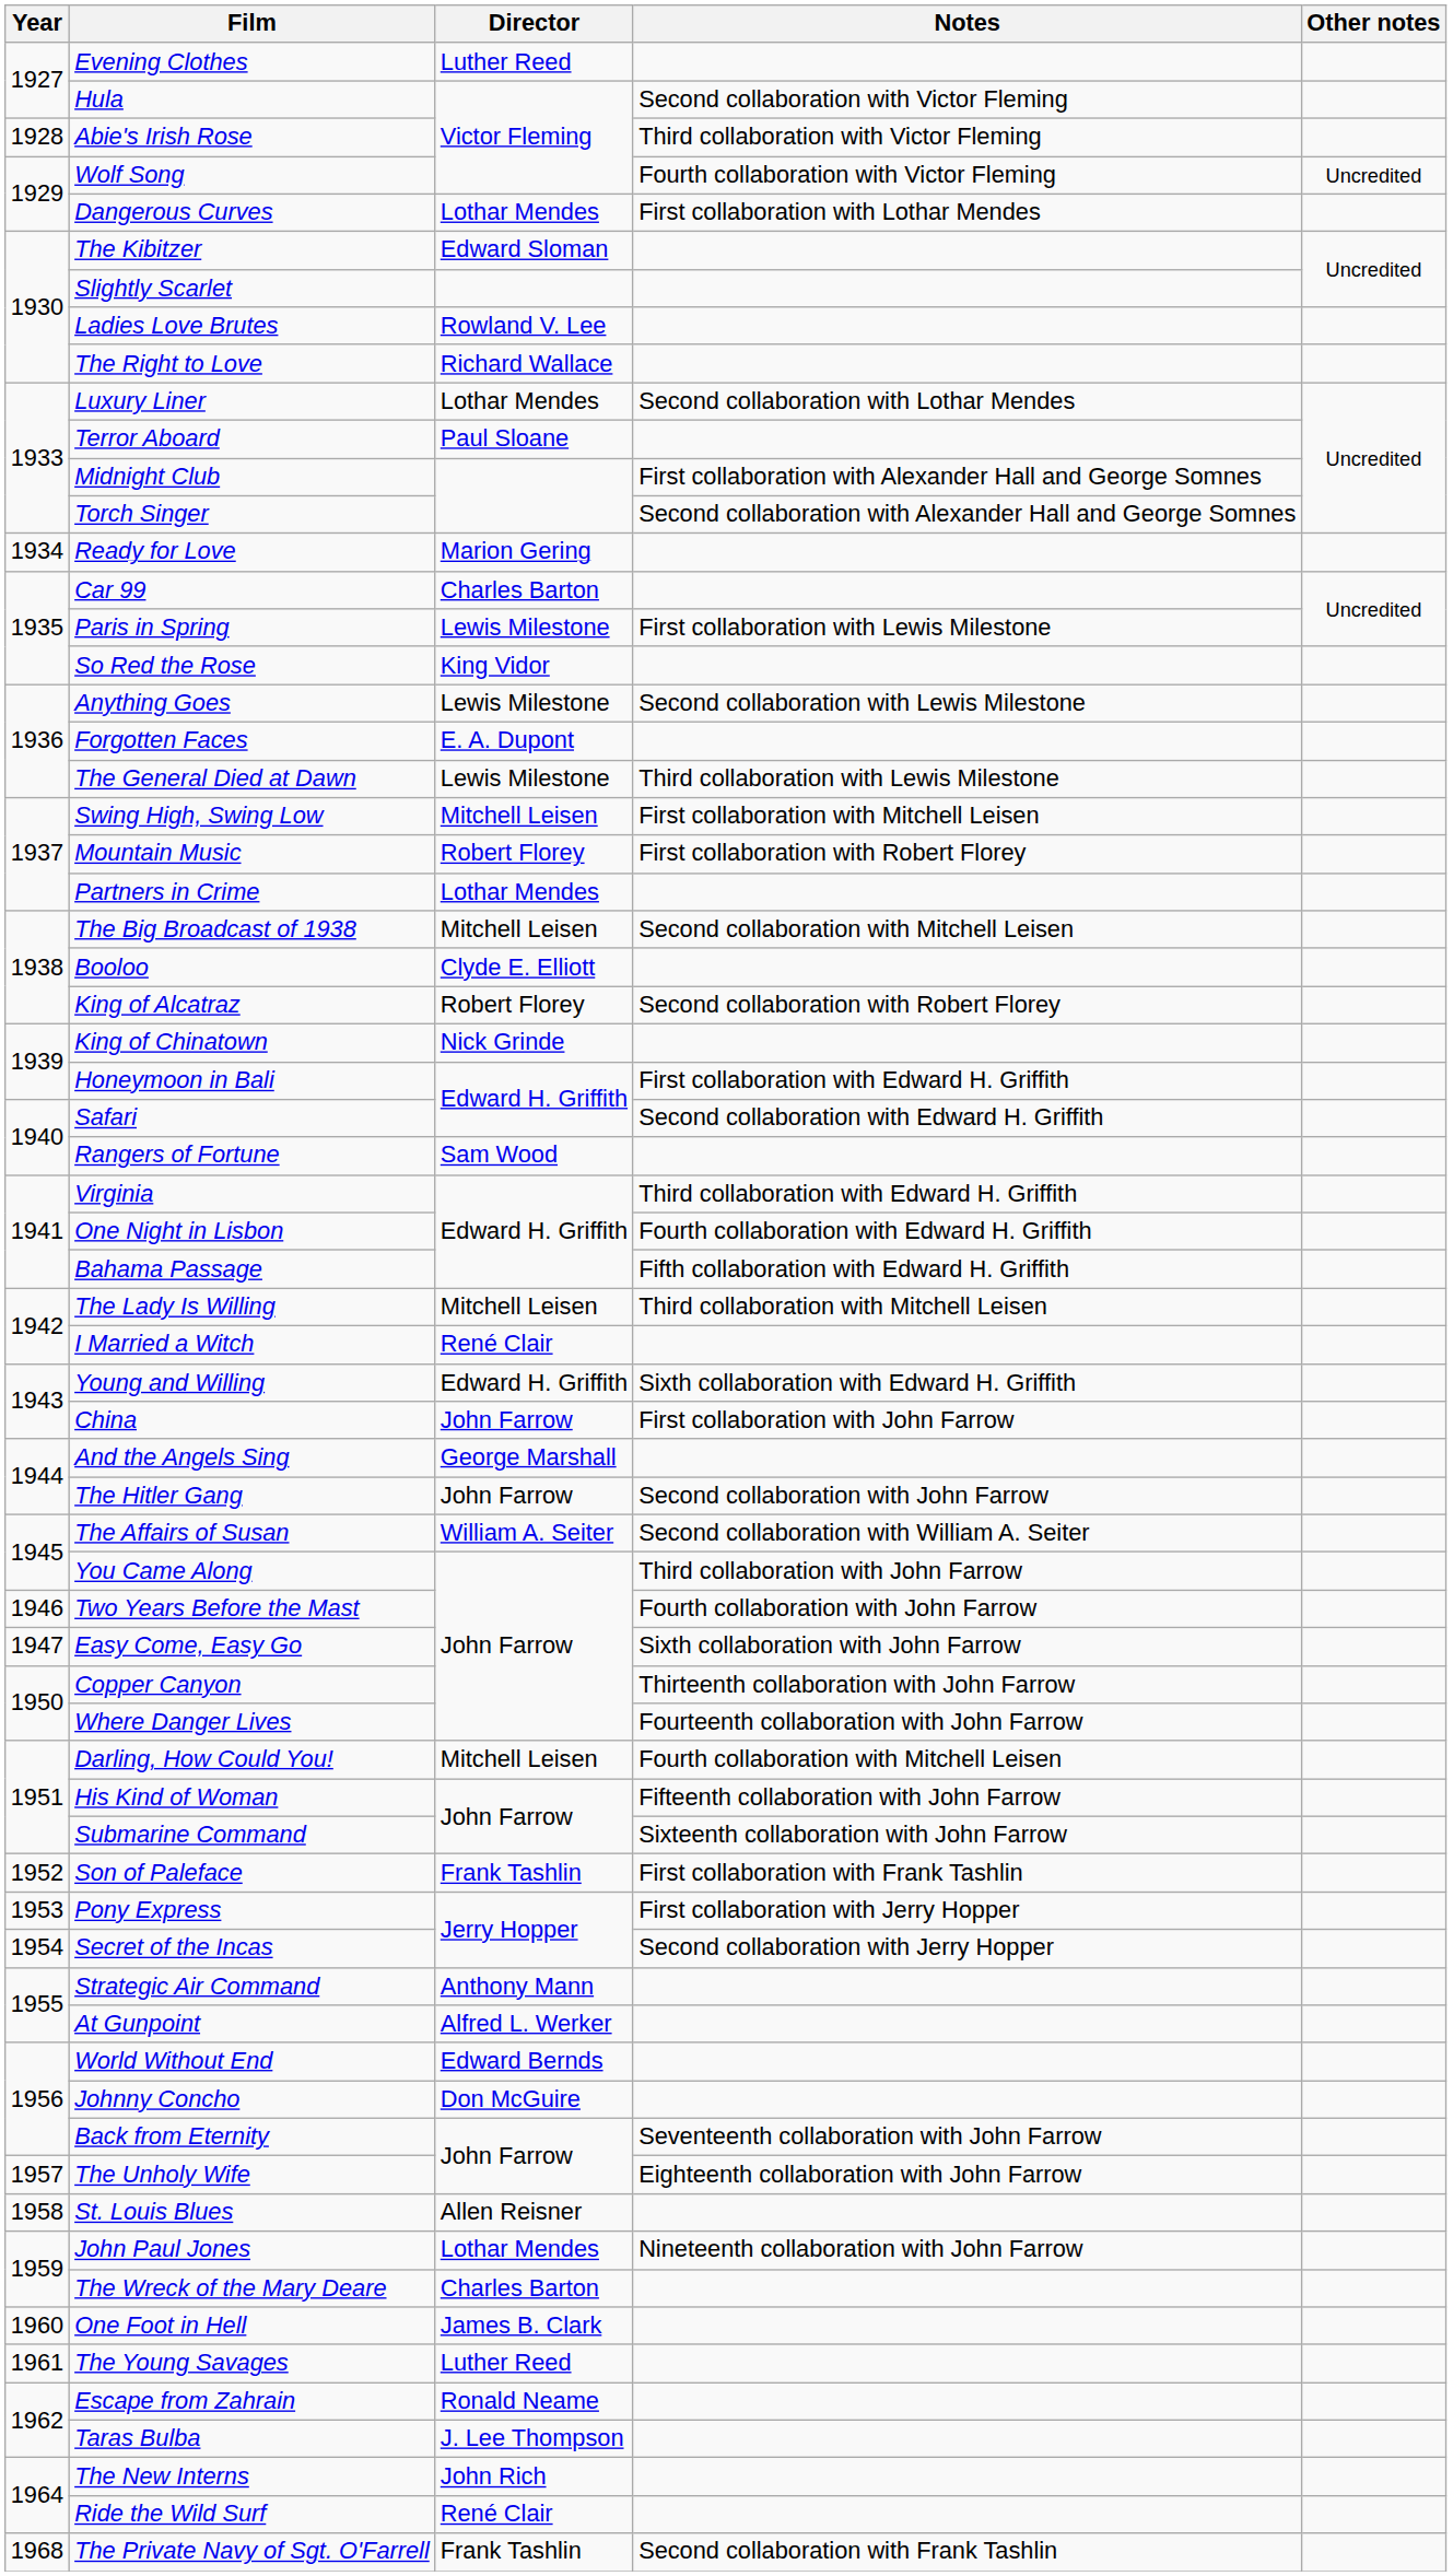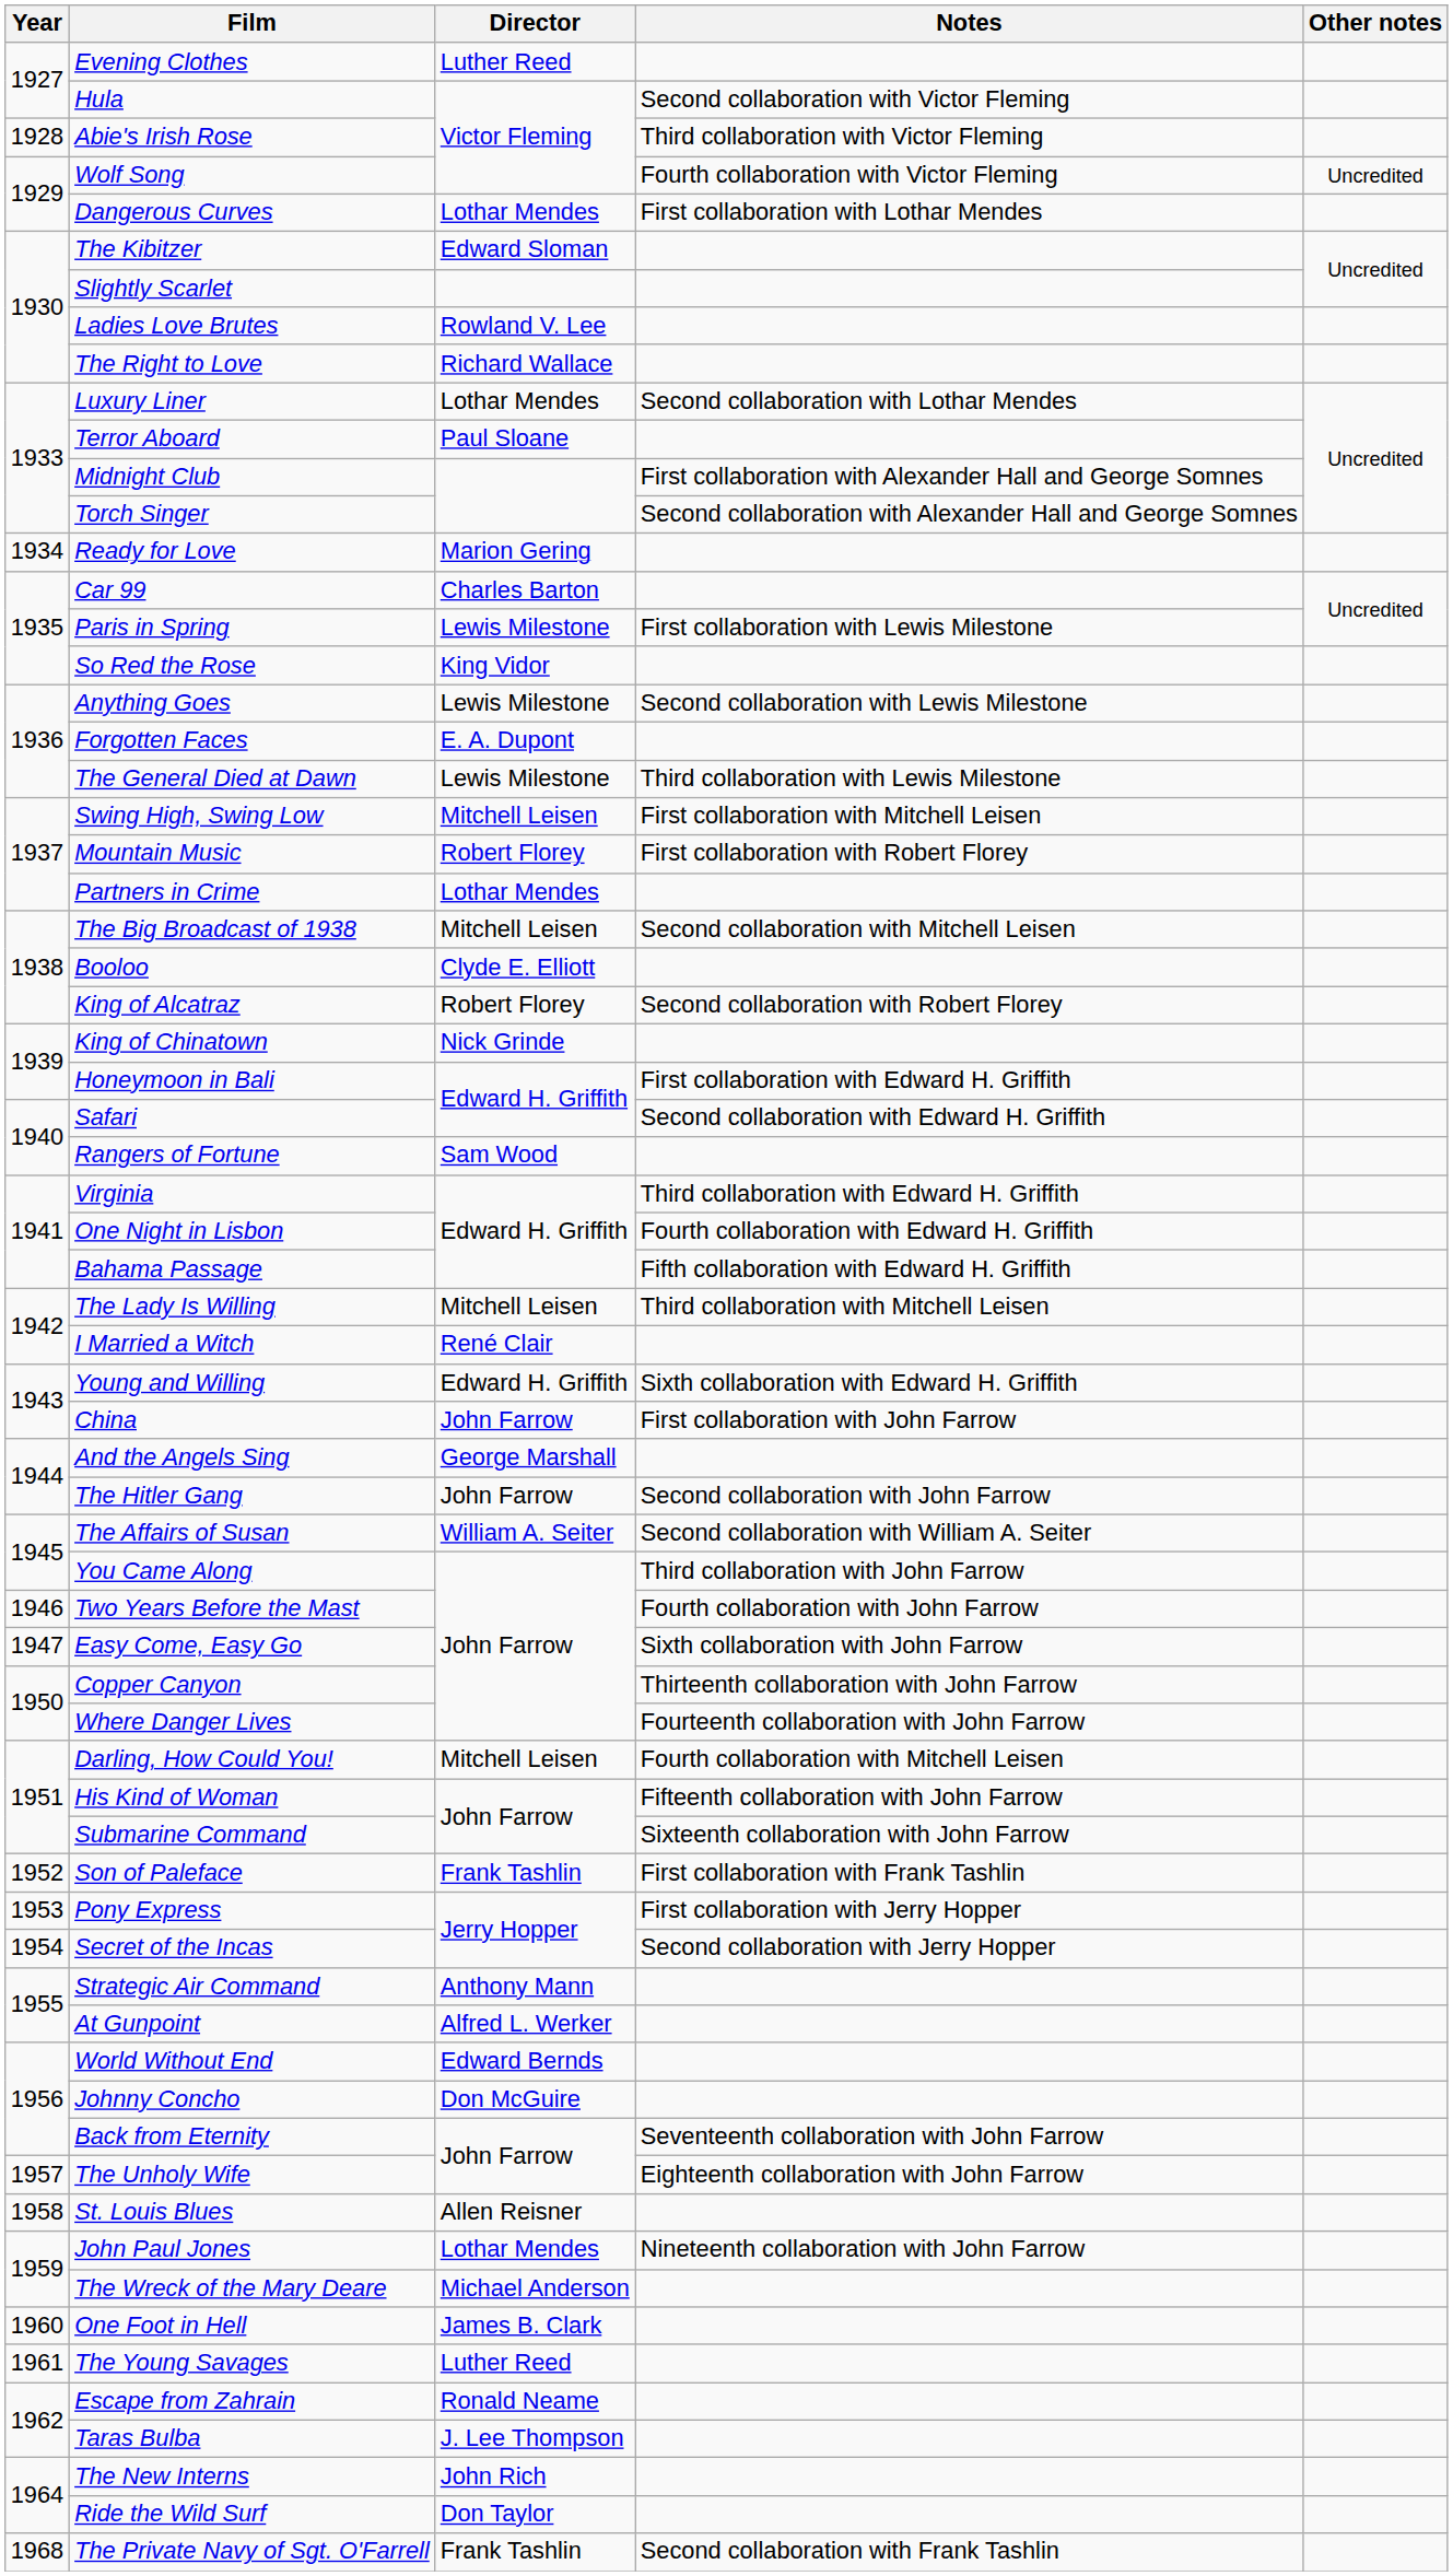The Wreck of the Mary Deare | Director: Charles Barton -> Michael Anderson
Ride the Wild Surf | Director: René Clair -> Don Taylor
